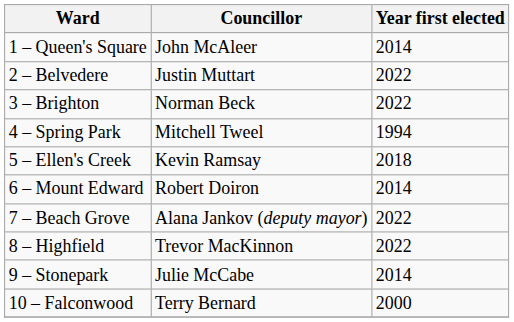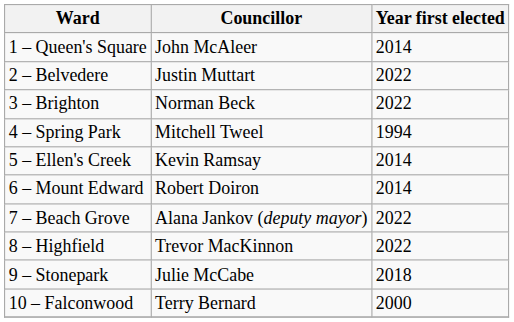5 – Ellen's Creek | Year first elected: 2018 -> 2014
9 – Stonepark | Year first elected: 2014 -> 2018
